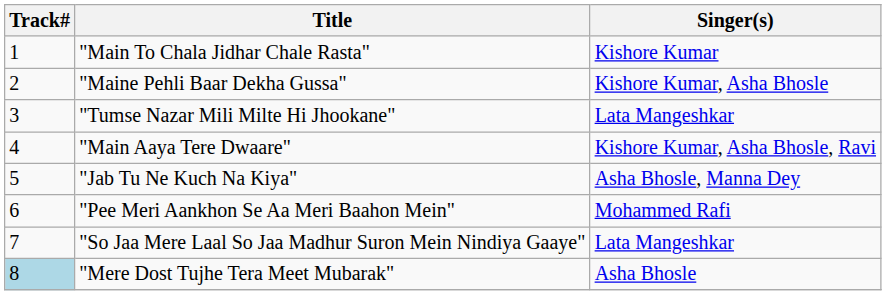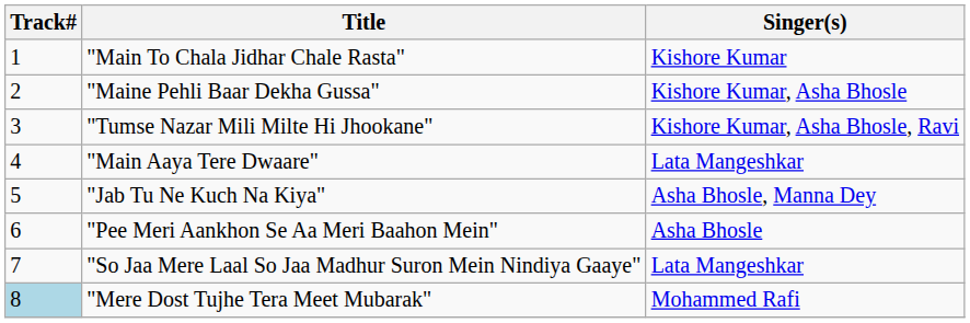"Tumse Nazar Mili Milte Hi Jhookane" | Singer(s): Lata Mangeshkar -> Kishore Kumar, Asha Bhosle, Ravi
"Main Aaya Tere Dwaare" | Singer(s): Kishore Kumar, Asha Bhosle, Ravi -> Lata Mangeshkar
"Pee Meri Aankhon Se Aa Meri Baahon Mein" | Singer(s): Mohammed Rafi -> Asha Bhosle
"Mere Dost Tujhe Tera Meet Mubarak" | Singer(s): Asha Bhosle -> Mohammed Rafi
